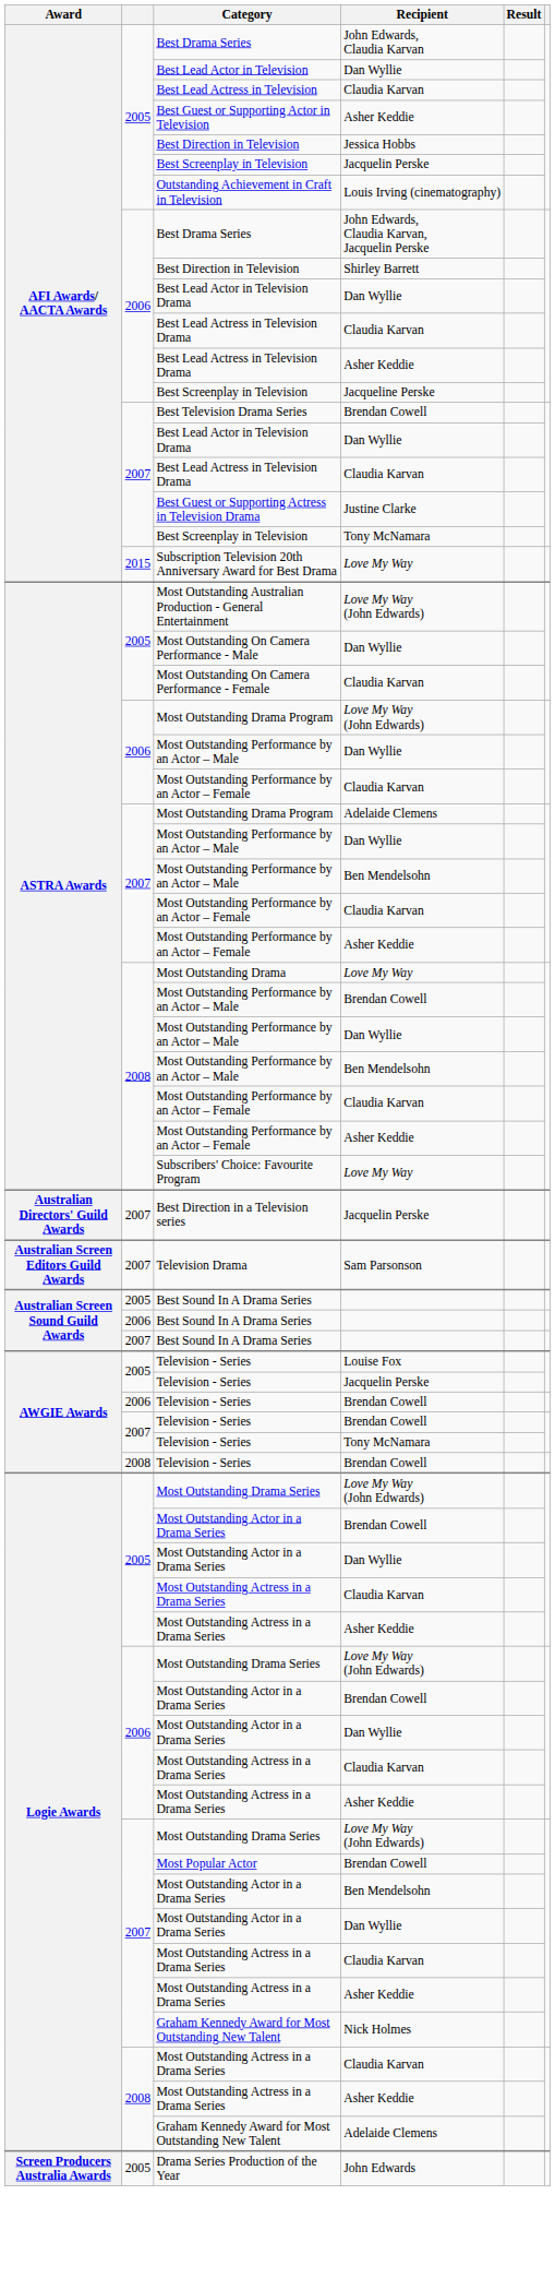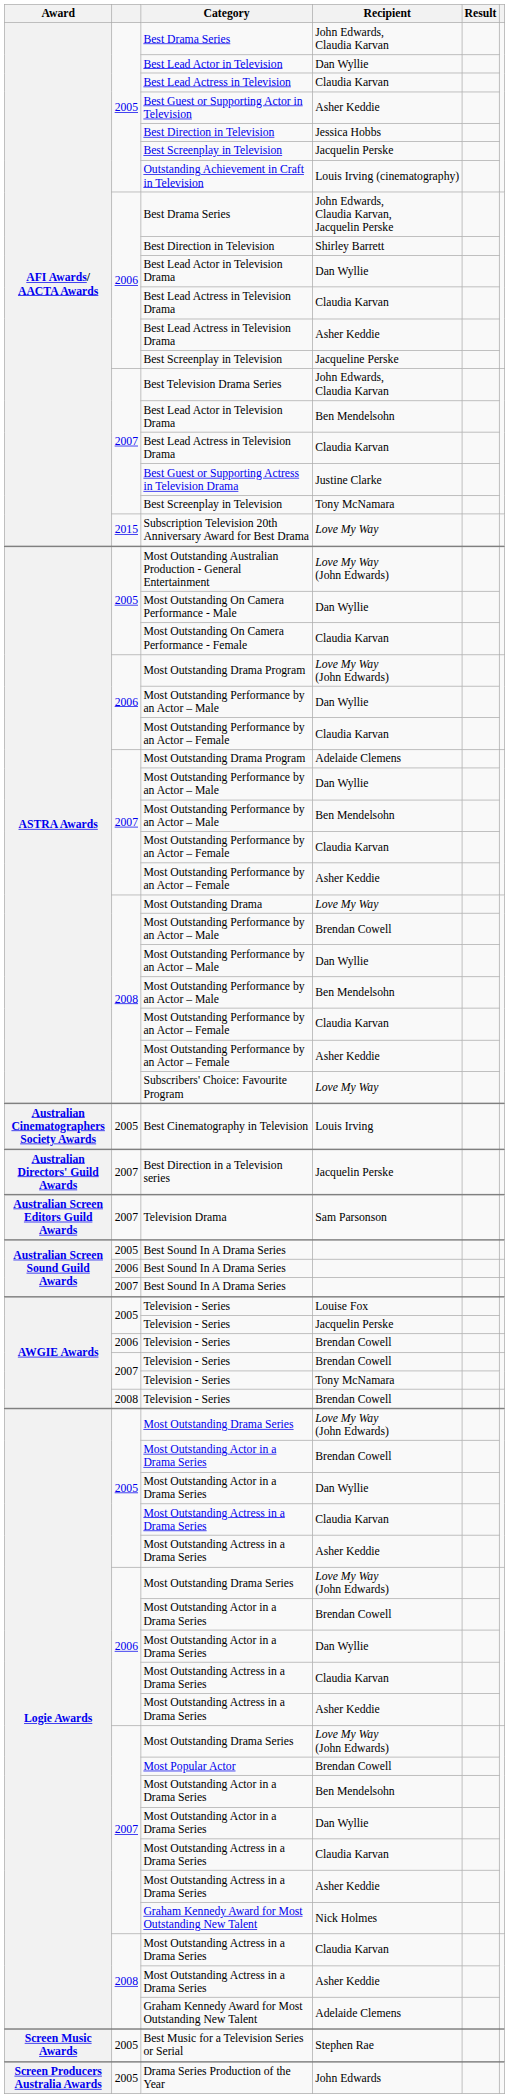Best Television Drama Series | Recipient: Brendan Cowell -> John Edwards, Claudia Karvan
2007 / Best Lead Actor in Television Drama | Recipient: Dan Wyllie -> Ben Mendelsohn
+ row: Australian Cinematographers Society Awards | 2005 | Best Cinematography in Television | Louis Irving
+ row: Screen Music Awards | 2005 | Best Music for a Television Series or Serial | Stephen Rae
